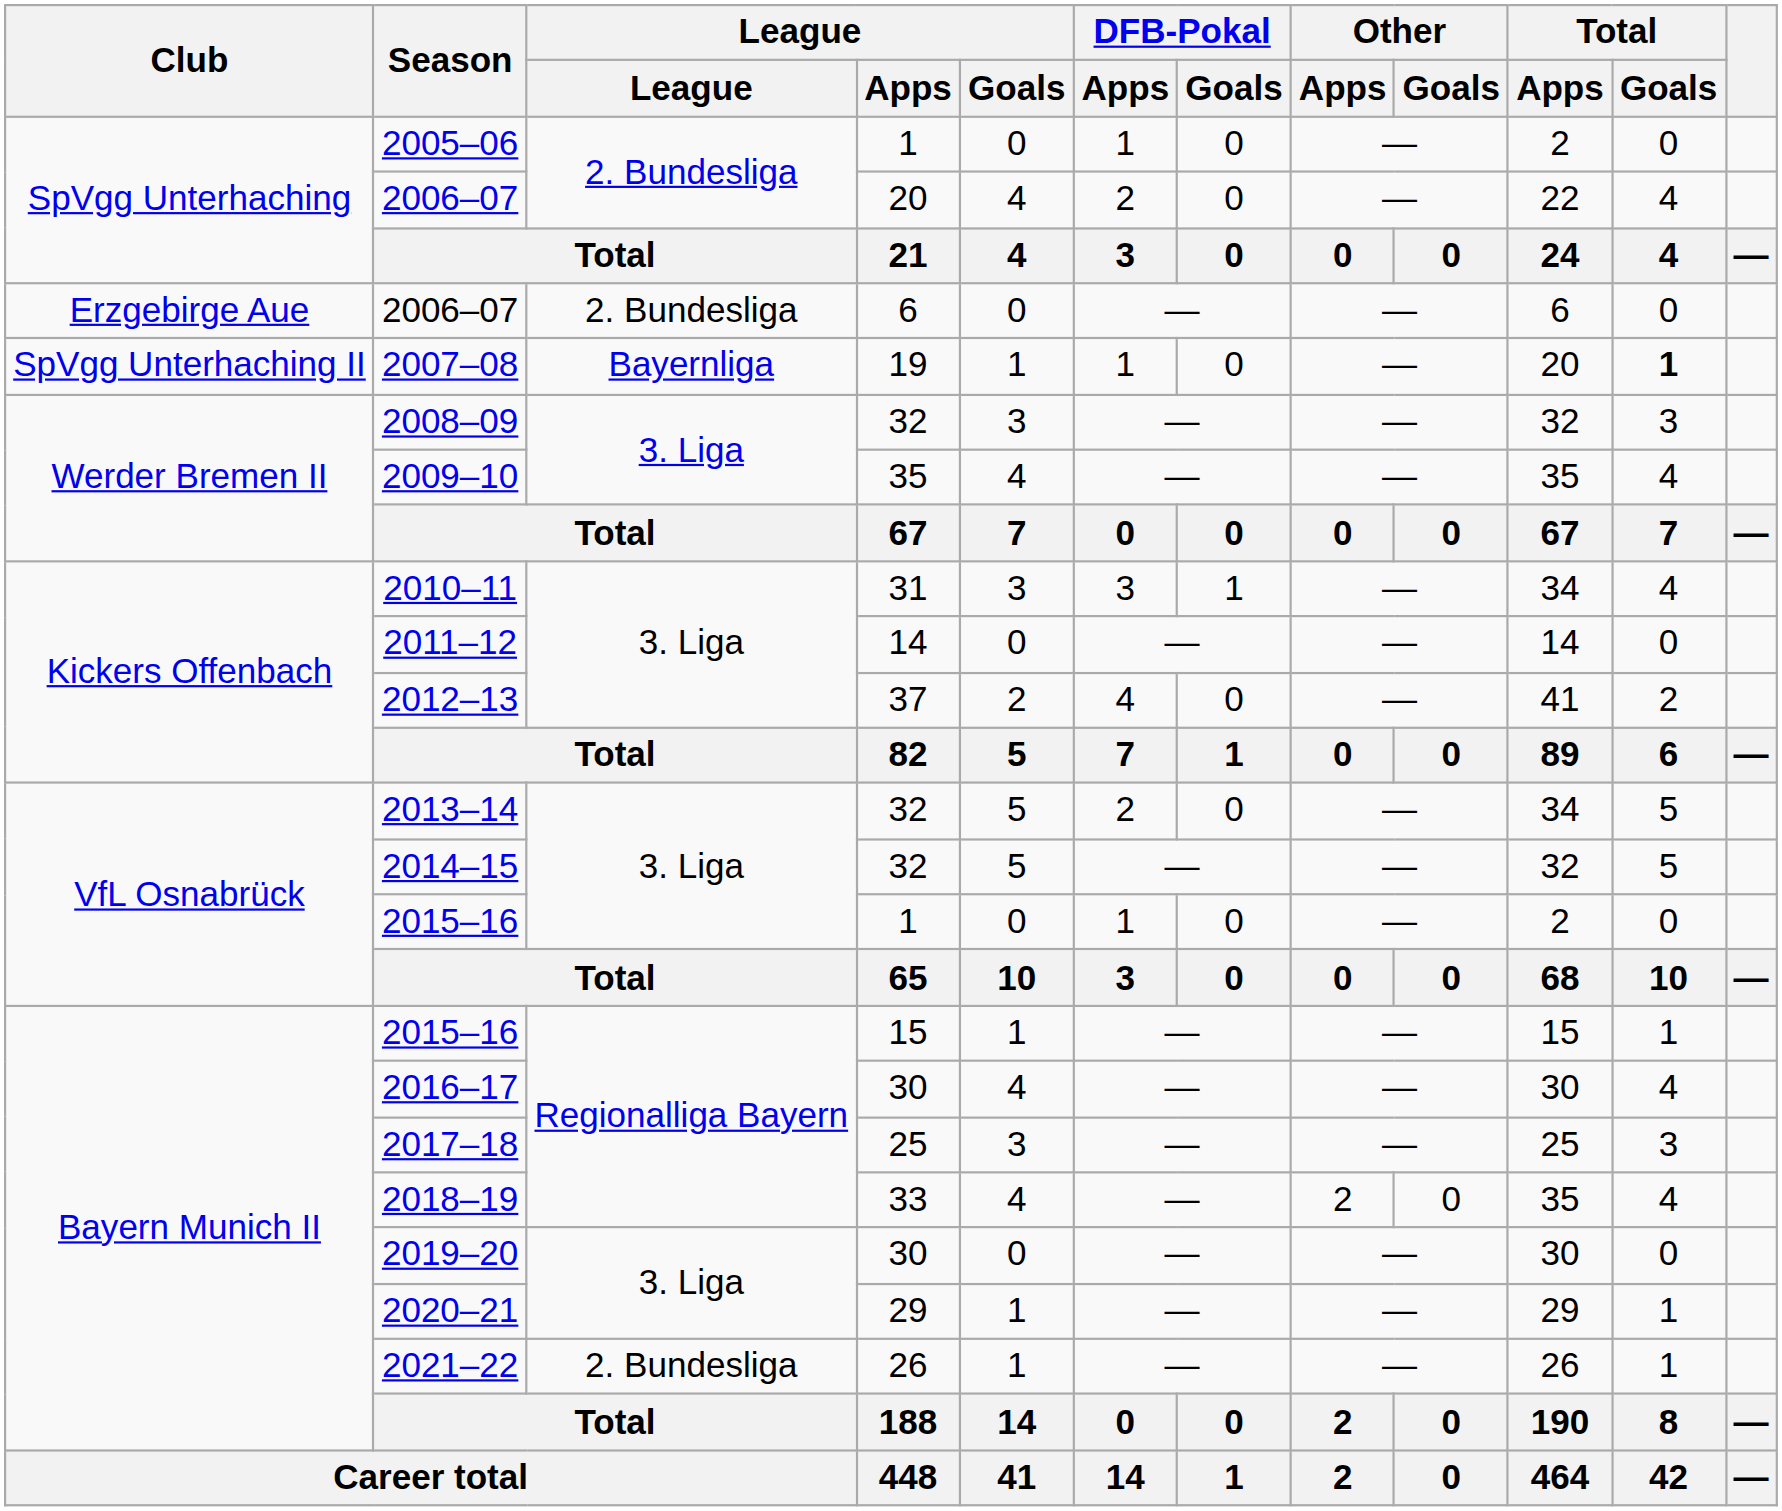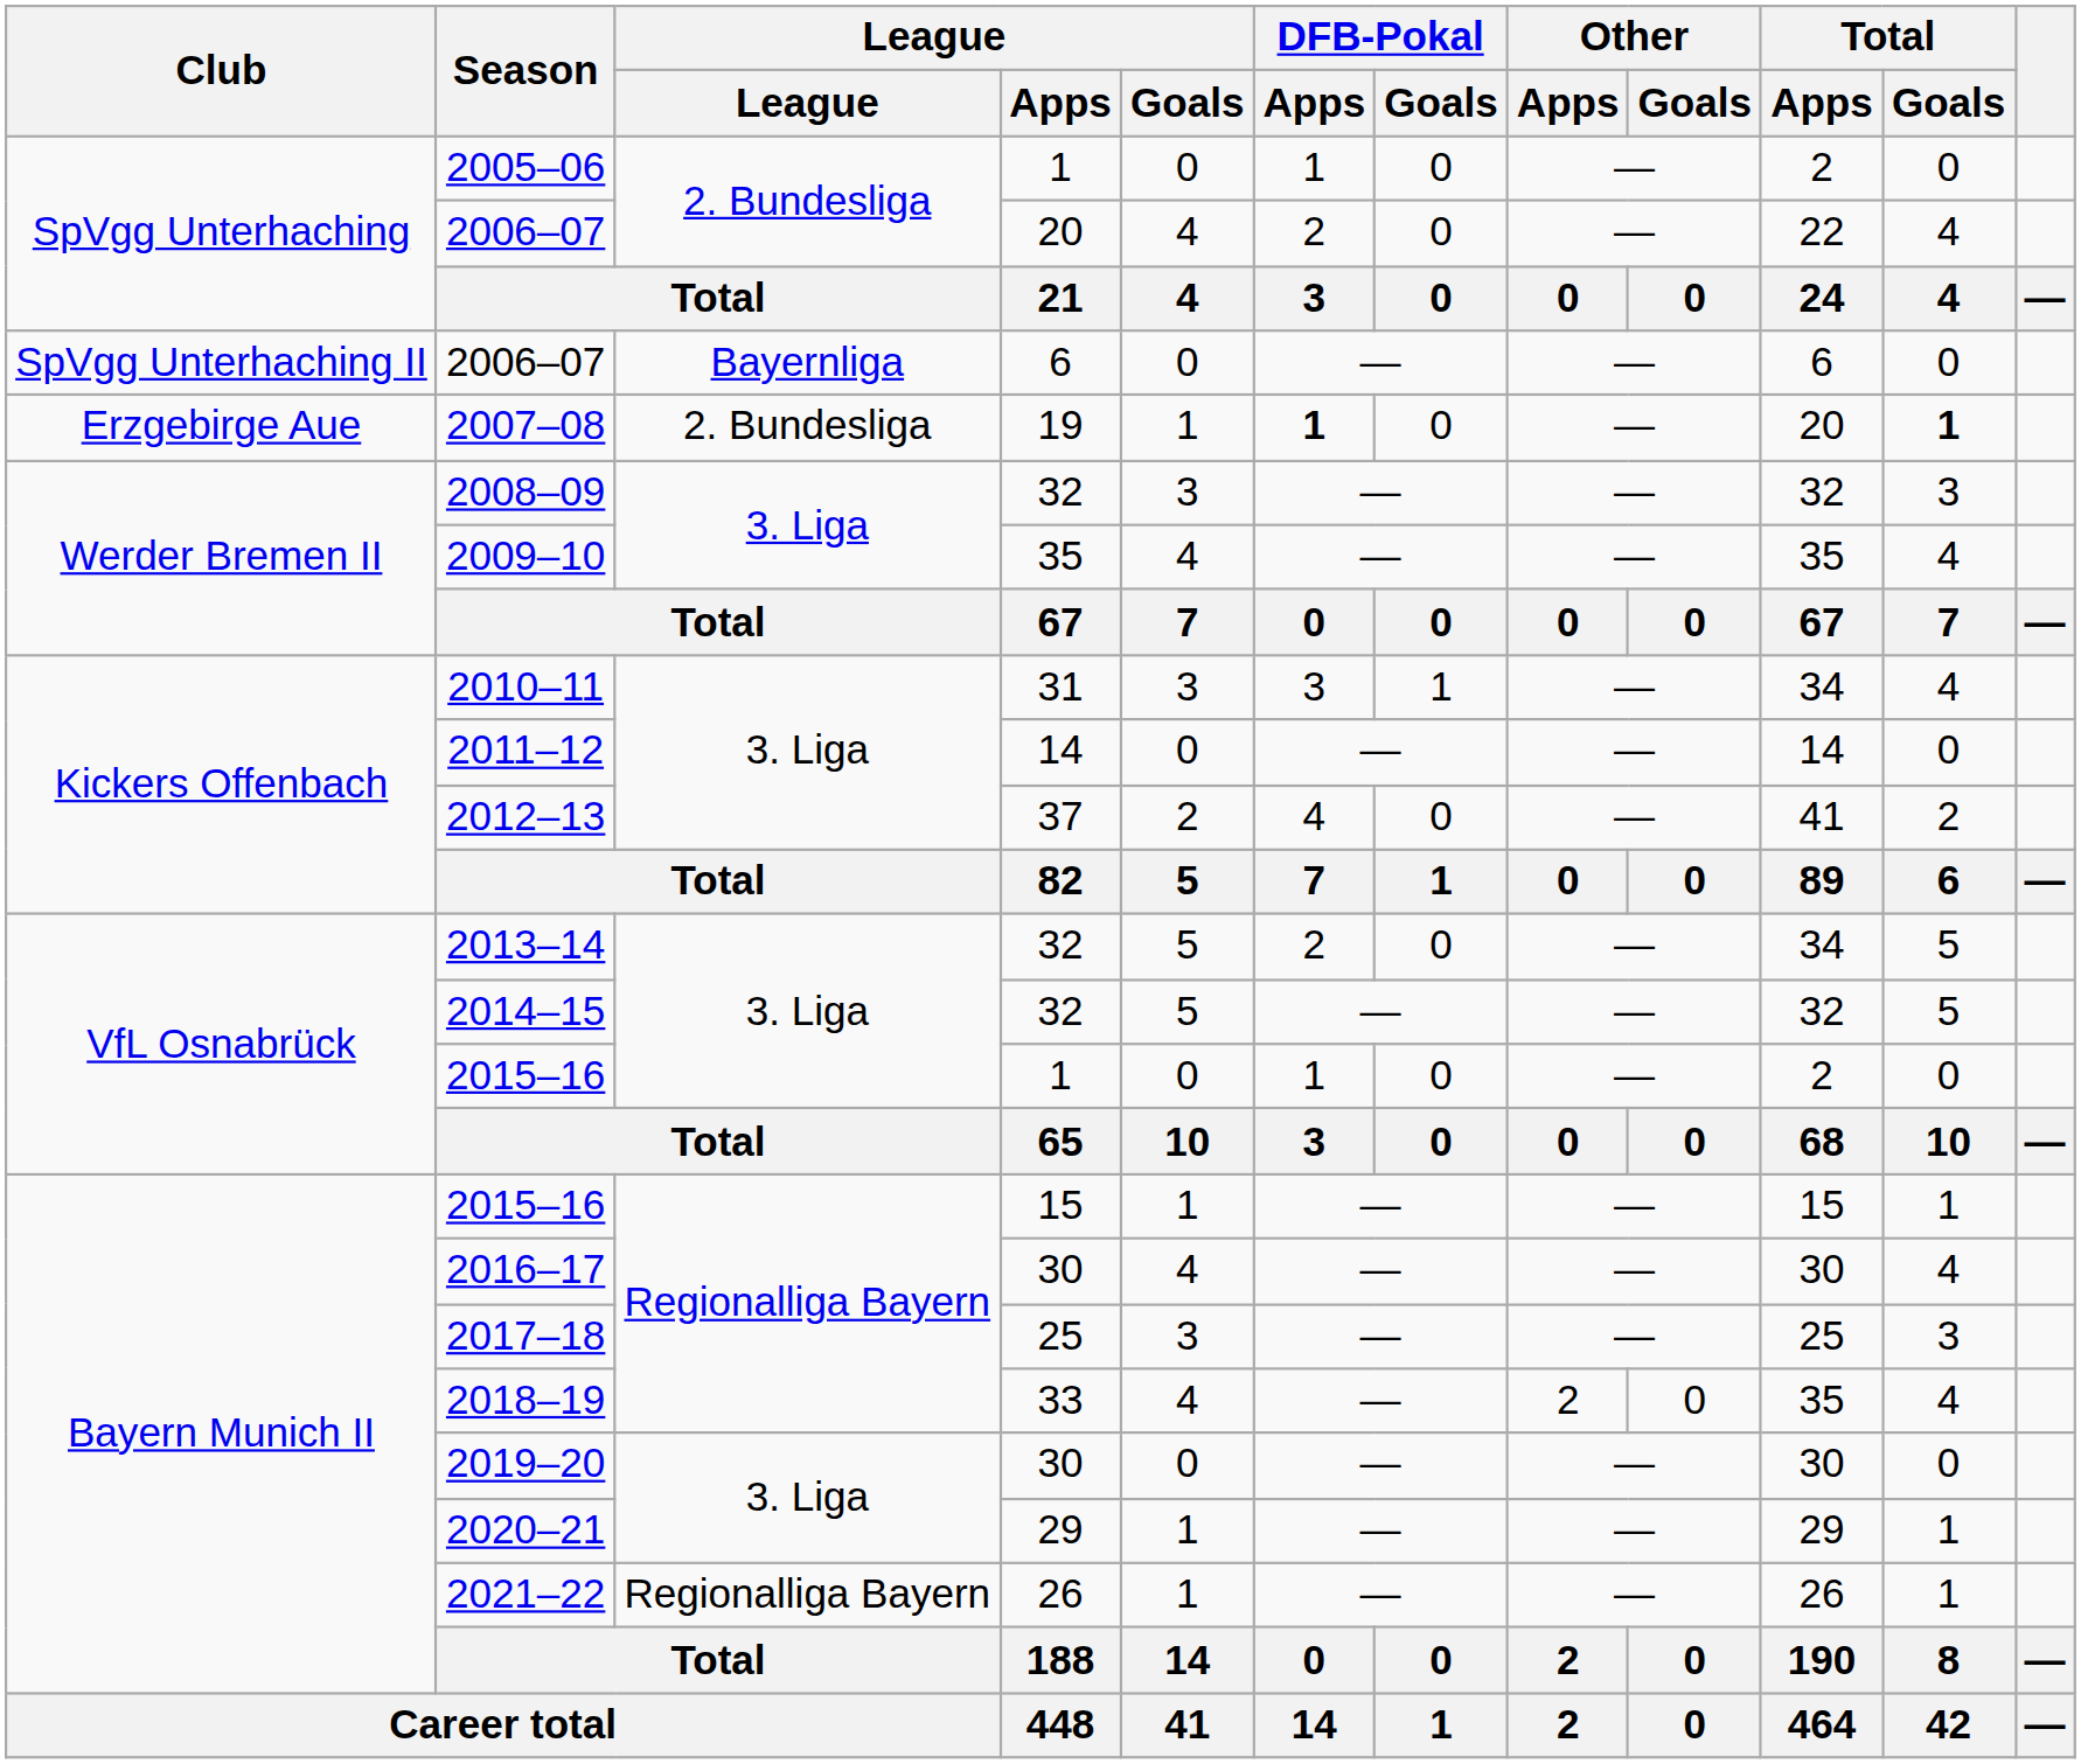2006–07 / 6 | Club: Erzgebirge Aue -> SpVgg Unterhaching II
2006–07 / 6 | League: 2. Bundesliga -> Bayernliga
2007–08 | Club: SpVgg Unterhaching II -> Erzgebirge Aue
2007–08 | League: Bayernliga -> 2. Bundesliga
2007–08 | DFB-Pokal / Apps: normal -> bold
2021–22 | League: 2. Bundesliga -> Regionalliga Bayern
